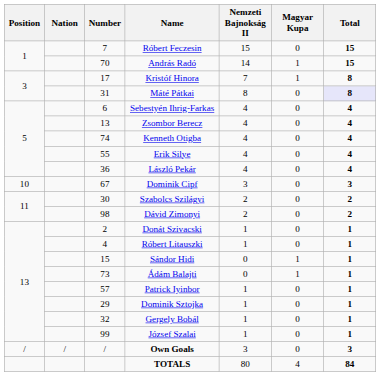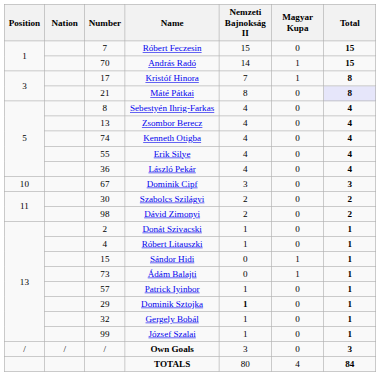Máté Pátkai | Number: 31 -> 21
Sebestyén Ihrig-Farkas | Number: 6 -> 8
Dominik Sztojka | Nemzeti Bajnokság II: normal -> bold
